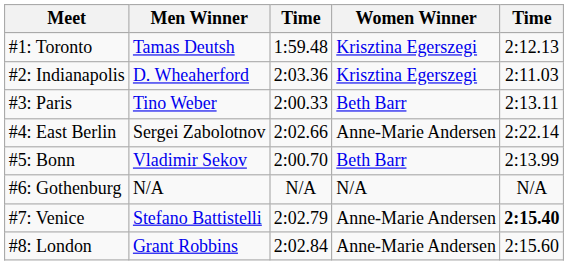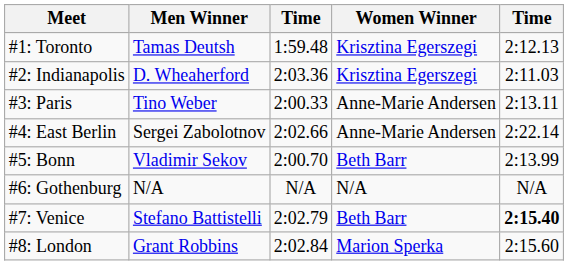#3: Paris | Women Winner: Beth Barr -> Anne-Marie Andersen
#7: Venice | Women Winner: Anne-Marie Andersen -> Beth Barr
#8: London | Women Winner: Anne-Marie Andersen -> Marion Sperka
